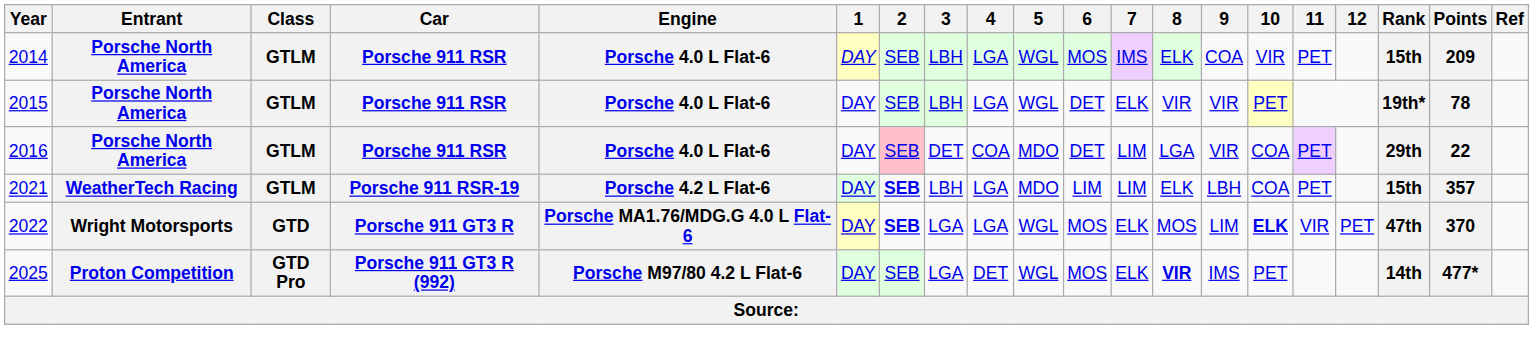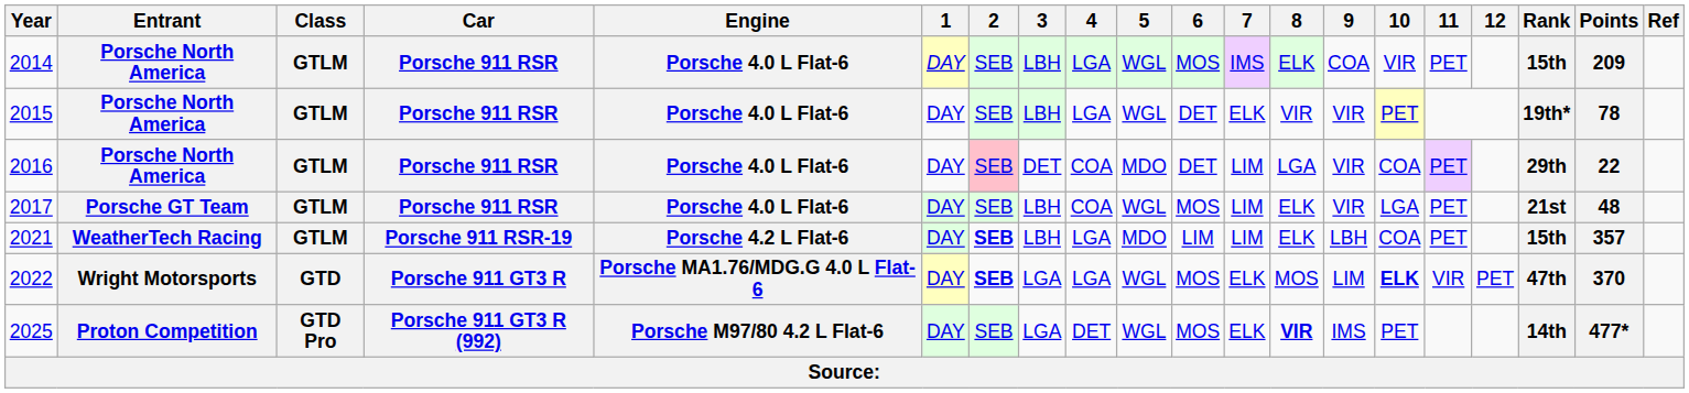+ row: 2017 | Porsche GT Team | GTLM | Porsche 911 RSR | Porsche 4.0 L Flat-6 | DAY | SEB | LBH | COA | WGL | MOS | LIM | ELK | VIR | LGA | PET | 21st | 48
